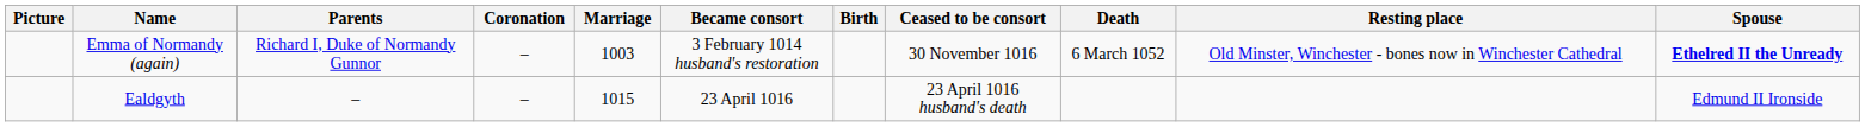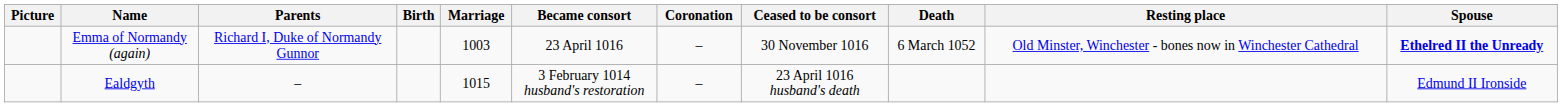columns swapped: Birth <-> Coronation
Emma of Normandy (again) | Became consort: 3 February 1014 husband's restoration -> 23 April 1016
Ealdgyth | Became consort: 23 April 1016 -> 3 February 1014 husband's restoration
